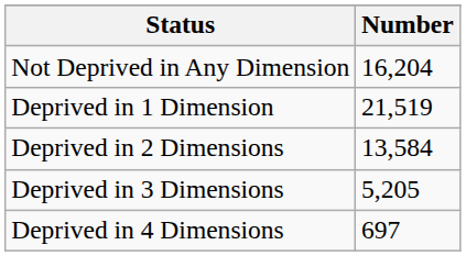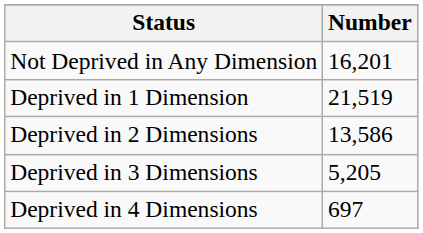Not Deprived in Any Dimension | Number: 16,204 -> 16,201
Deprived in 2 Dimensions | Number: 13,584 -> 13,586
